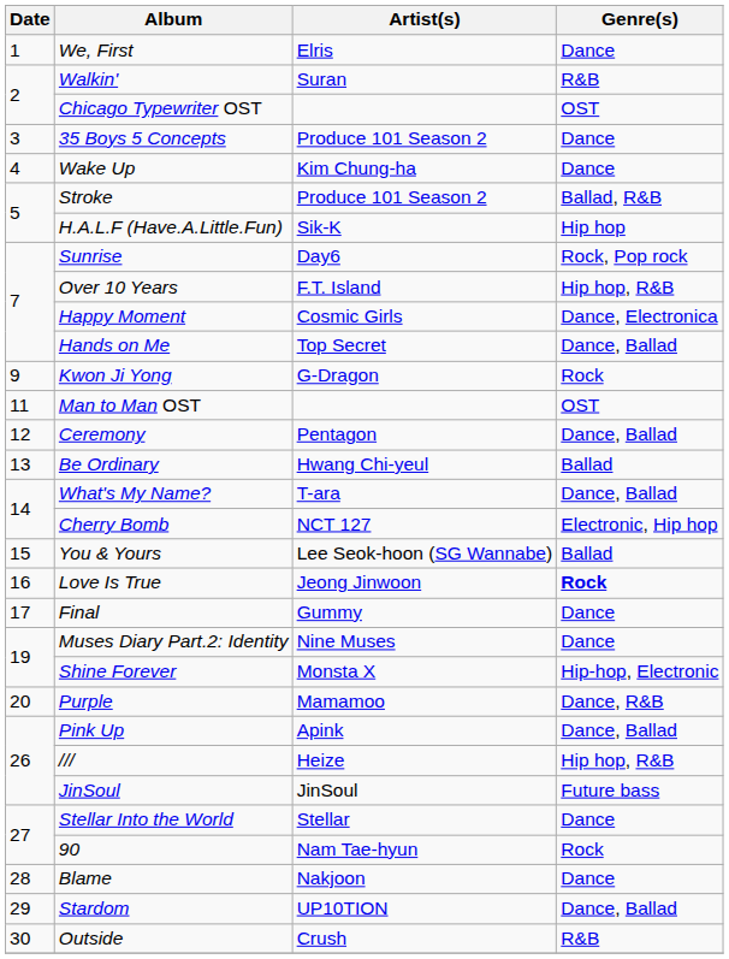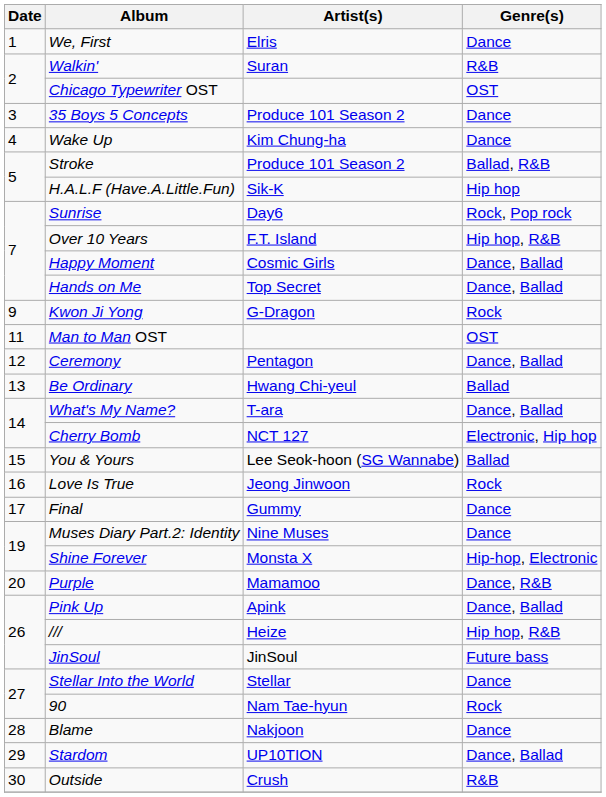Happy Moment | Genre(s): Dance, Electronica -> Dance, Ballad
Love Is True | Genre(s): bold -> normal
